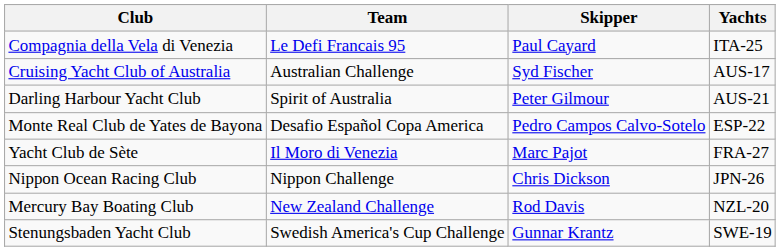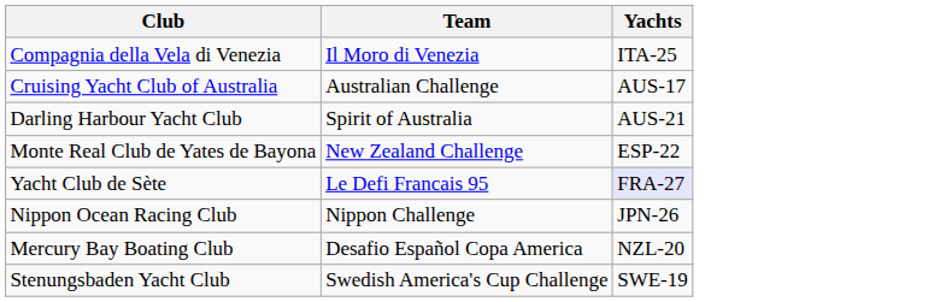- column: Skipper | Paul Cayard | Syd Fischer | Peter Gilmour | Pedro Campos Calvo-Sotelo | Marc Pajot | Chris Dickson | Rod Davis | Gunnar Krantz
Compagnia della Vela di Venezia | Team: Le Defi Francais 95 -> Il Moro di Venezia
Monte Real Club de Yates de Bayona | Team: Desafio Español Copa America -> New Zealand Challenge
Yacht Club de Sète | Team: Il Moro di Venezia -> Le Defi Francais 95
Yacht Club de Sète | Yachts: no background -> lavender background
Mercury Bay Boating Club | Team: New Zealand Challenge -> Desafio Español Copa America
